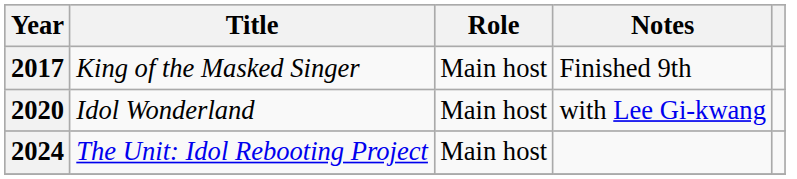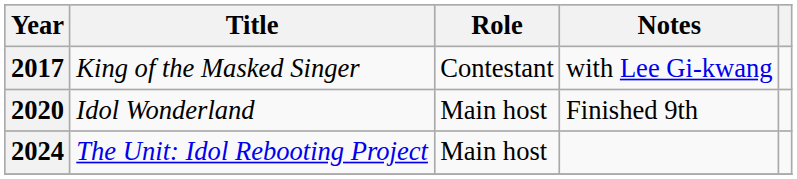2017 | Role: Main host -> Contestant
2017 | Notes: Finished 9th -> with Lee Gi-kwang
2020 | Notes: with Lee Gi-kwang -> Finished 9th
